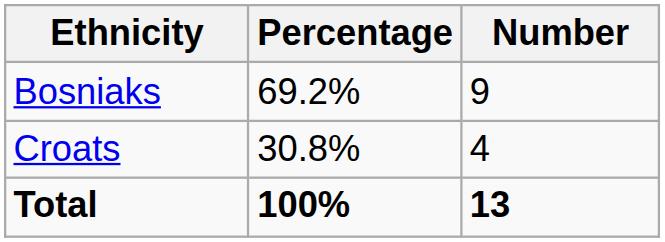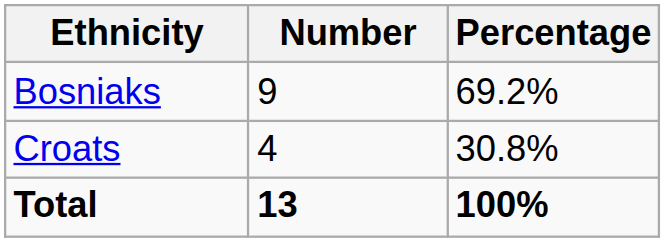columns swapped: Number <-> Percentage
